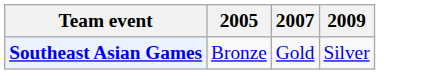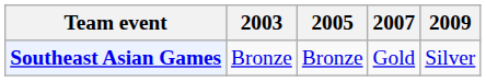+ column: 2003 | Bronze
